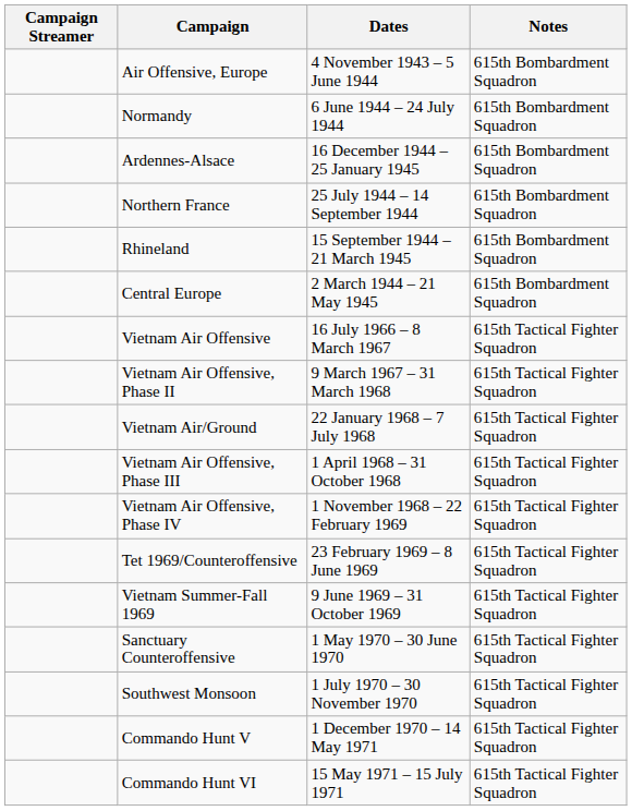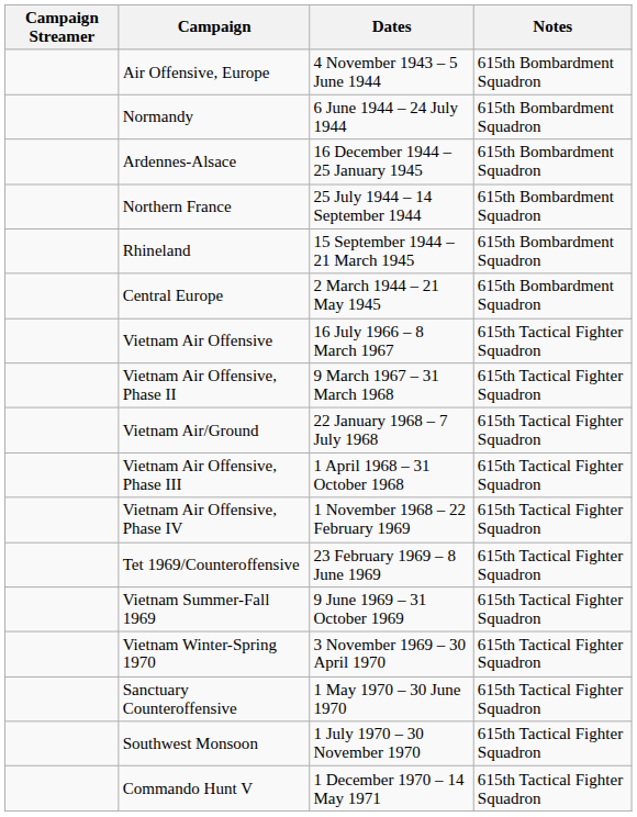+ row: Vietnam Winter-Spring 1970 | 3 November 1969 – 30 April 1970 | 615th Tactical Fighter Squadron
- row: Commando Hunt VI | 15 May 1971 – 15 July 1971 | 615th Tactical Fighter Squadron
